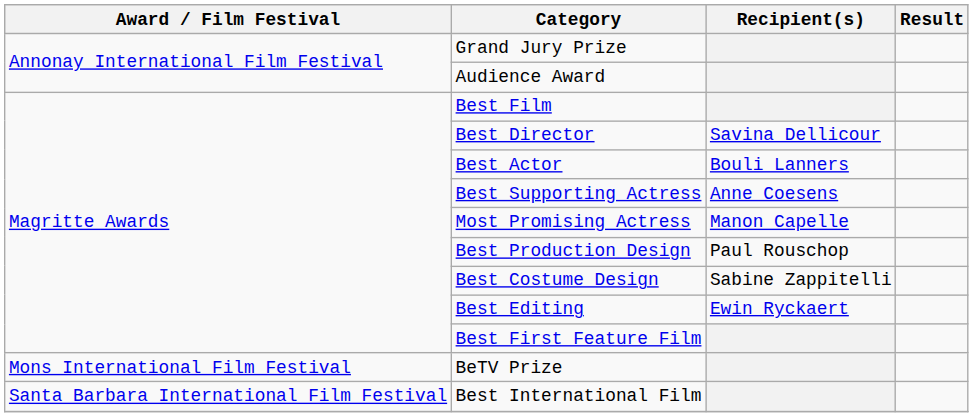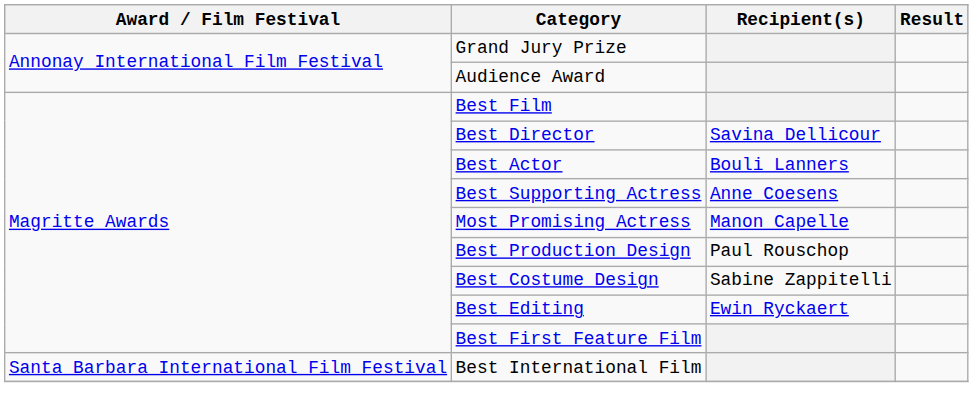- row: Mons International Film Festival | BeTV Prize
